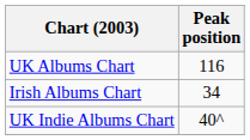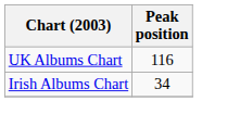- row: UK Indie Albums Chart | 40^
